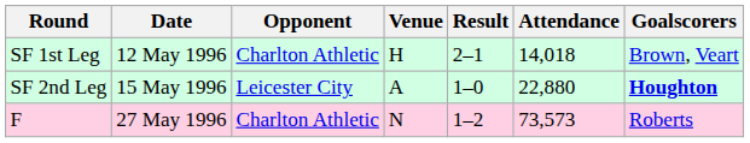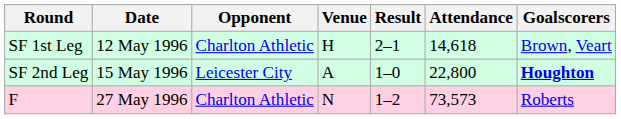SF 1st Leg | Attendance: 14,018 -> 14,618
SF 2nd Leg | Attendance: 22,880 -> 22,800
